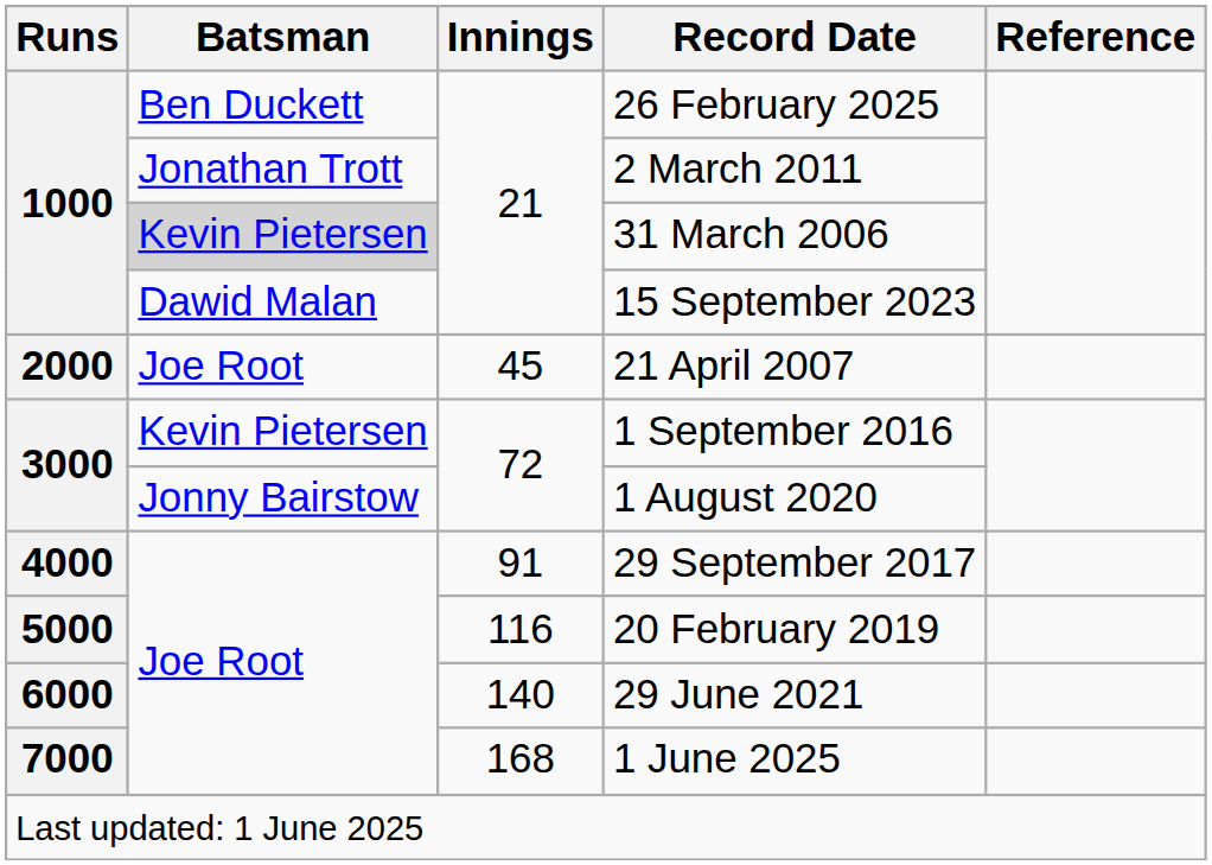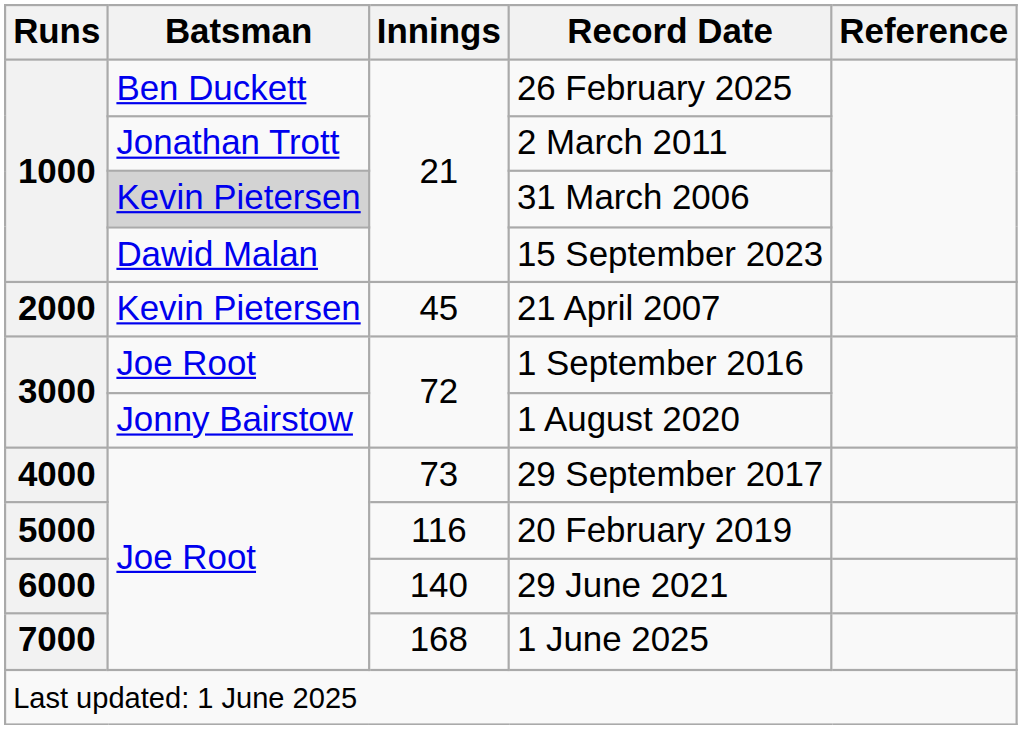21 April 2007 | Batsman: Joe Root -> Kevin Pietersen
1 September 2016 | Batsman: Kevin Pietersen -> Joe Root
29 September 2017 | Innings: 91 -> 73
